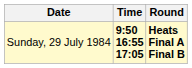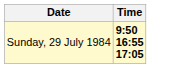- column: Round | Heats Final A Final B
